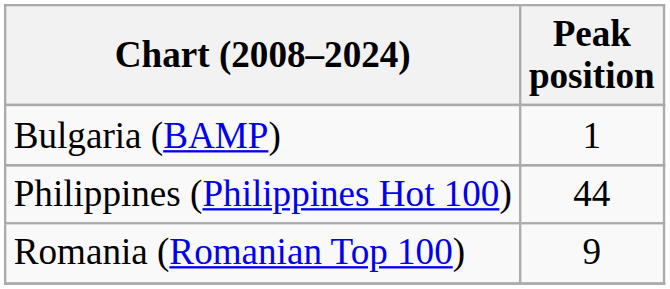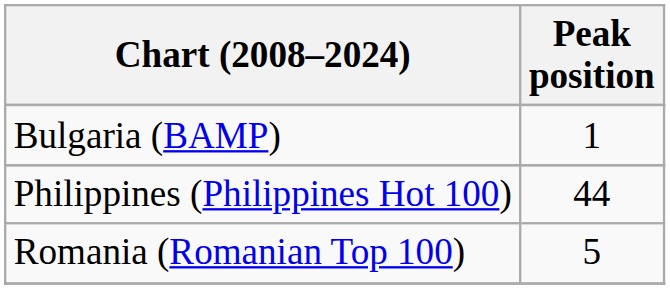Romania (Romanian Top 100) | Peak position: 9 -> 5
